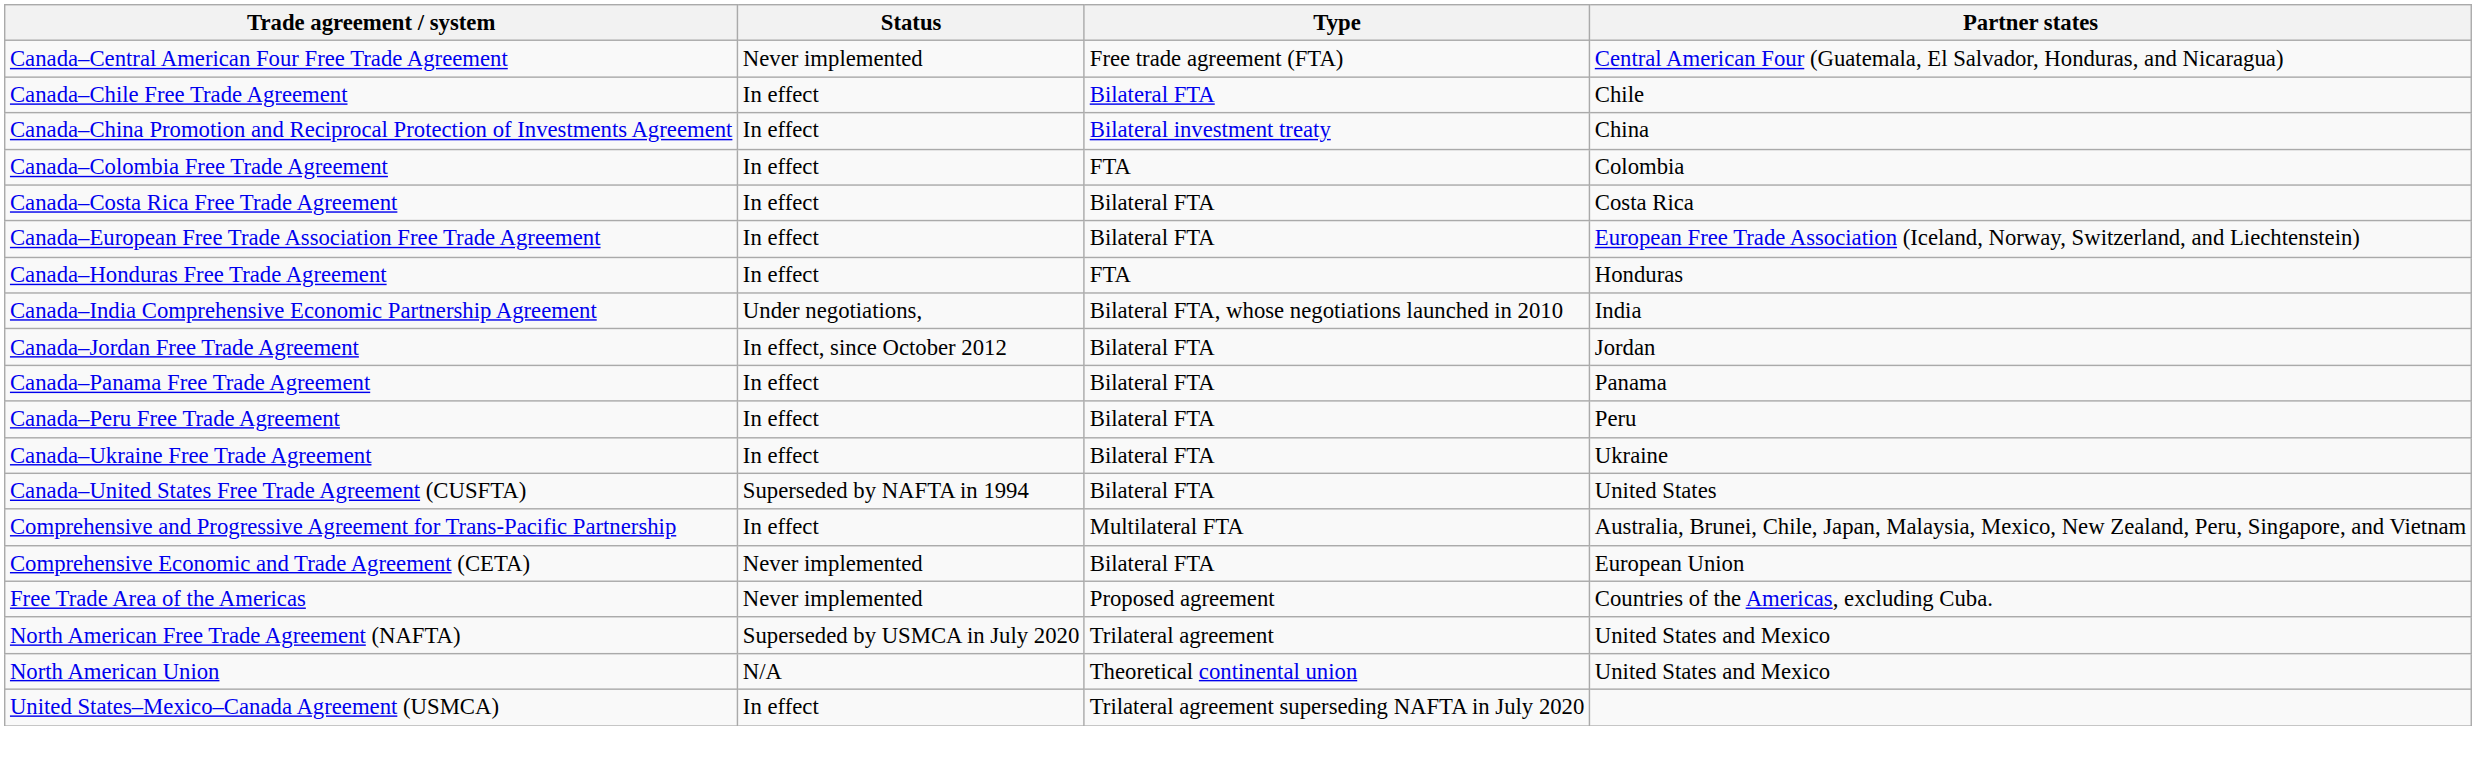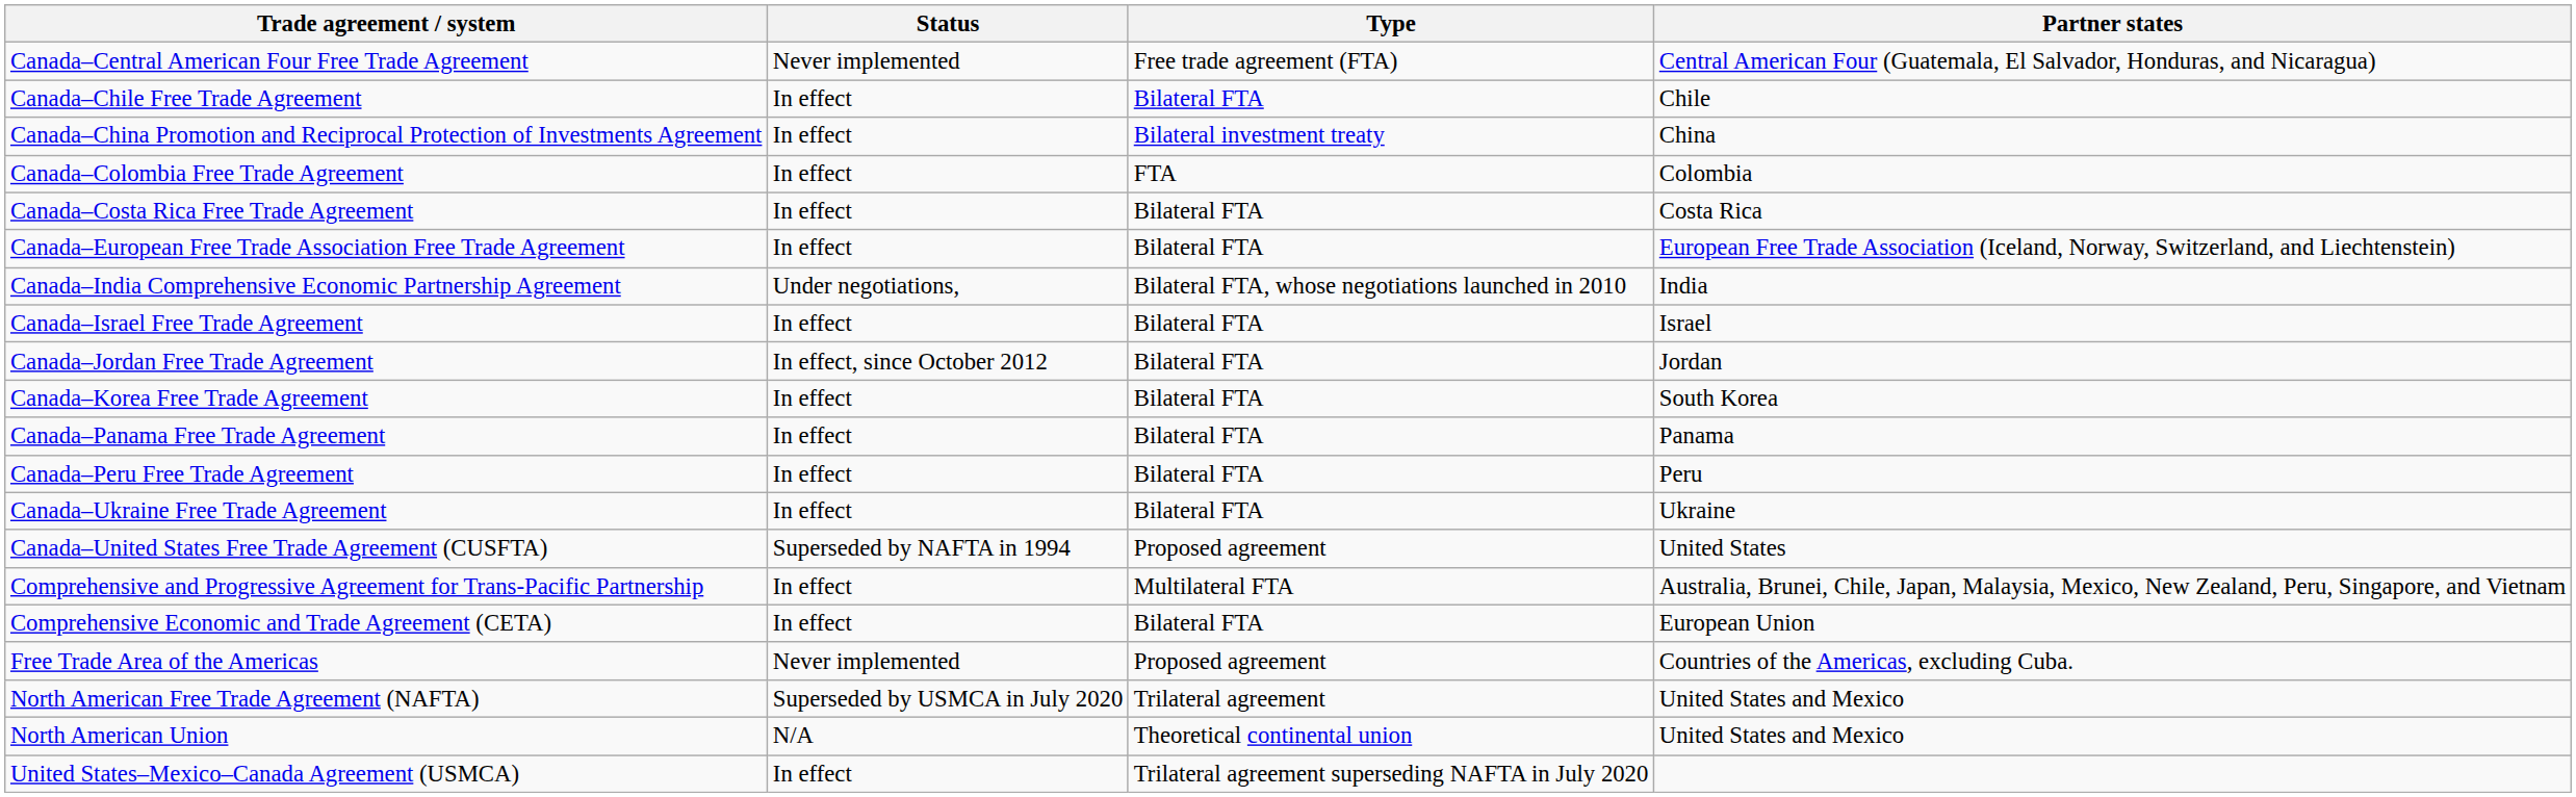- row: Canada–Honduras Free Trade Agreement | In effect | FTA | Honduras
+ row: Canada–Israel Free Trade Agreement | In effect | Bilateral FTA | Israel
+ row: Canada–Korea Free Trade Agreement | In effect | Bilateral FTA | South Korea
Canada–United States Free Trade Agreement (CUSFTA) | Type: Bilateral FTA -> Proposed agreement
Comprehensive Economic and Trade Agreement (CETA) | Status: Never implemented -> In effect
